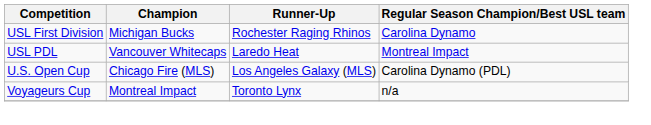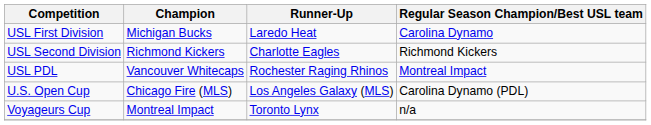USL First Division | Runner-Up: Rochester Raging Rhinos -> Laredo Heat
+ row: USL Second Division | Richmond Kickers | Charlotte Eagles | Richmond Kickers
USL PDL | Runner-Up: Laredo Heat -> Rochester Raging Rhinos
